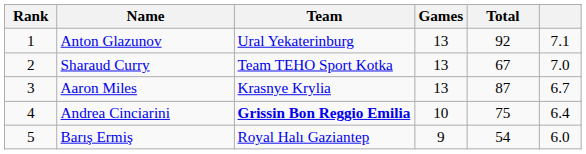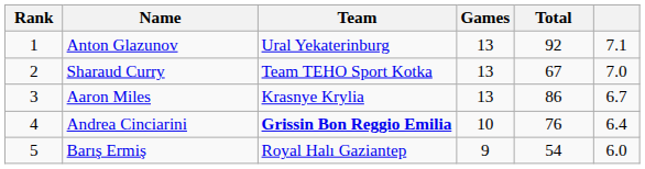Aaron Miles | Total: 87 -> 86
Andrea Cinciarini | Total: 75 -> 76
